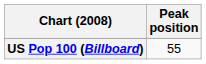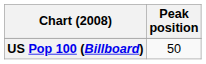US Pop 100 (Billboard) | Peak position: 55 -> 50
